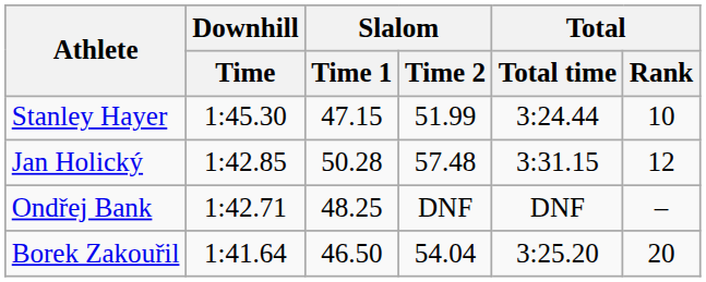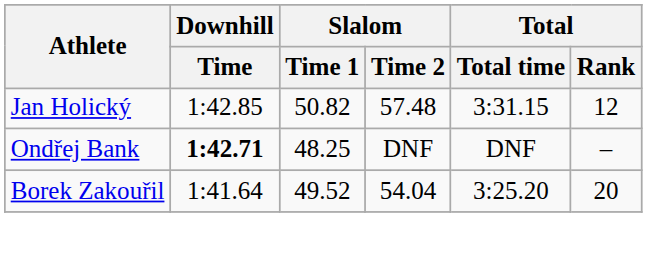- row: Stanley Hayer | 1:45.30 | 47.15 | 51.99 | 3:24.44 | 10
Jan Holický | Slalom / Time 1: 50.28 -> 50.82
Ondřej Bank | Downhill / Time: normal -> bold
Borek Zakouřil | Slalom / Time 1: 46.50 -> 49.52
